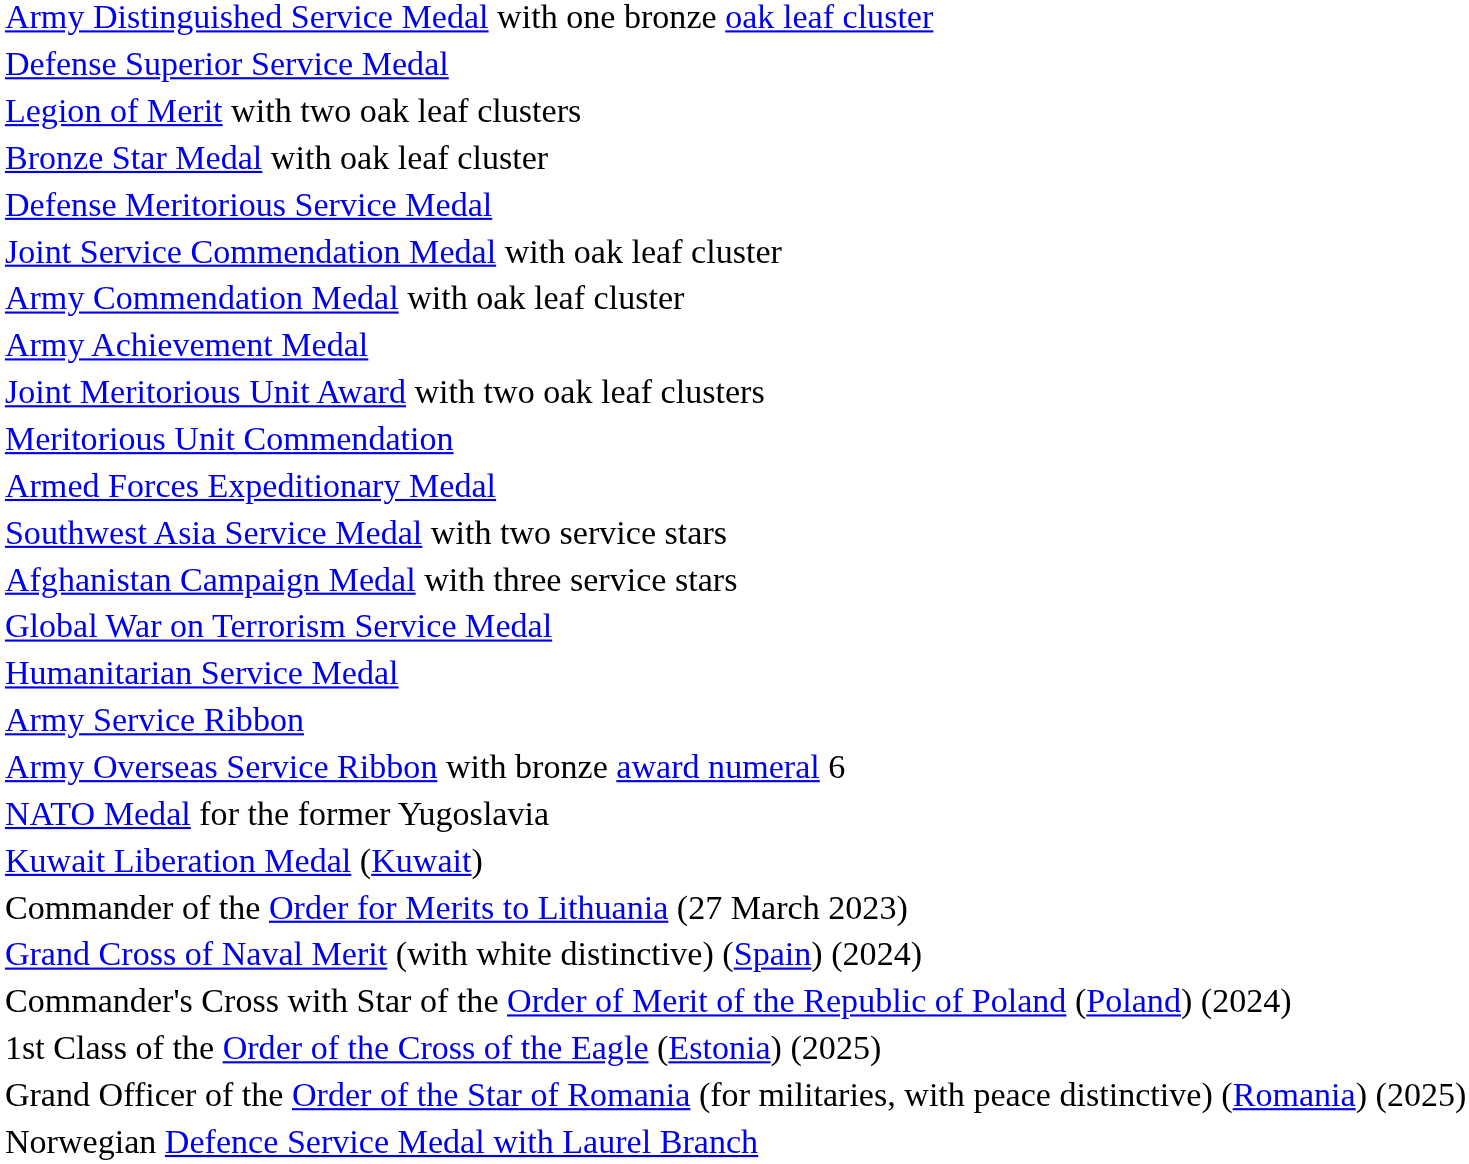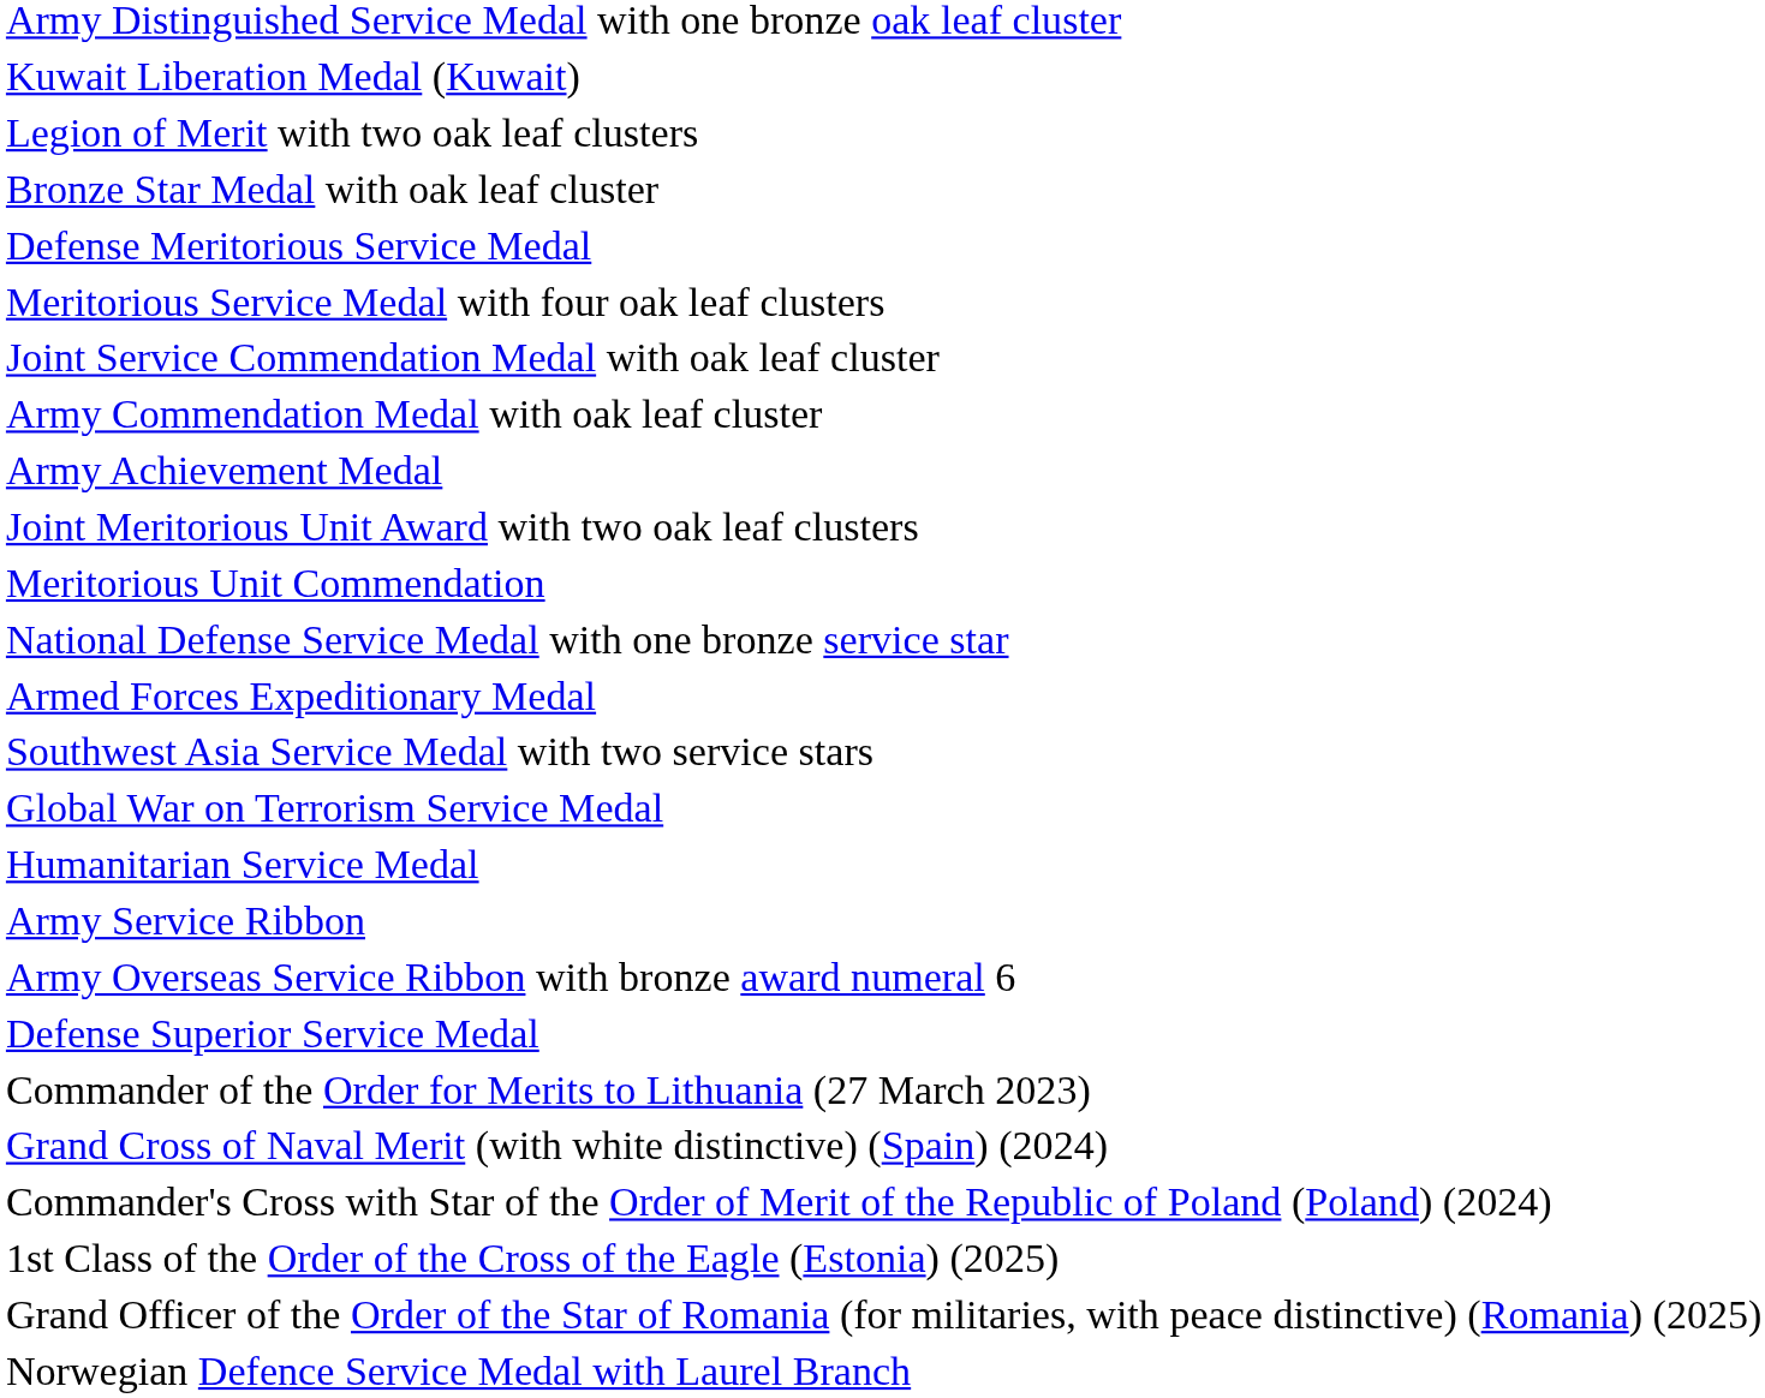rows swapped: Defense Superior Service Medal <-> Kuwait Liberation Medal (Kuwait)
+ row: Meritorious Service Medal with four oak leaf clusters
+ row: National Defense Service Medal with one bronze service star
- row: Afghanistan Campaign Medal with three service stars
- row: NATO Medal for the former Yugoslavia
